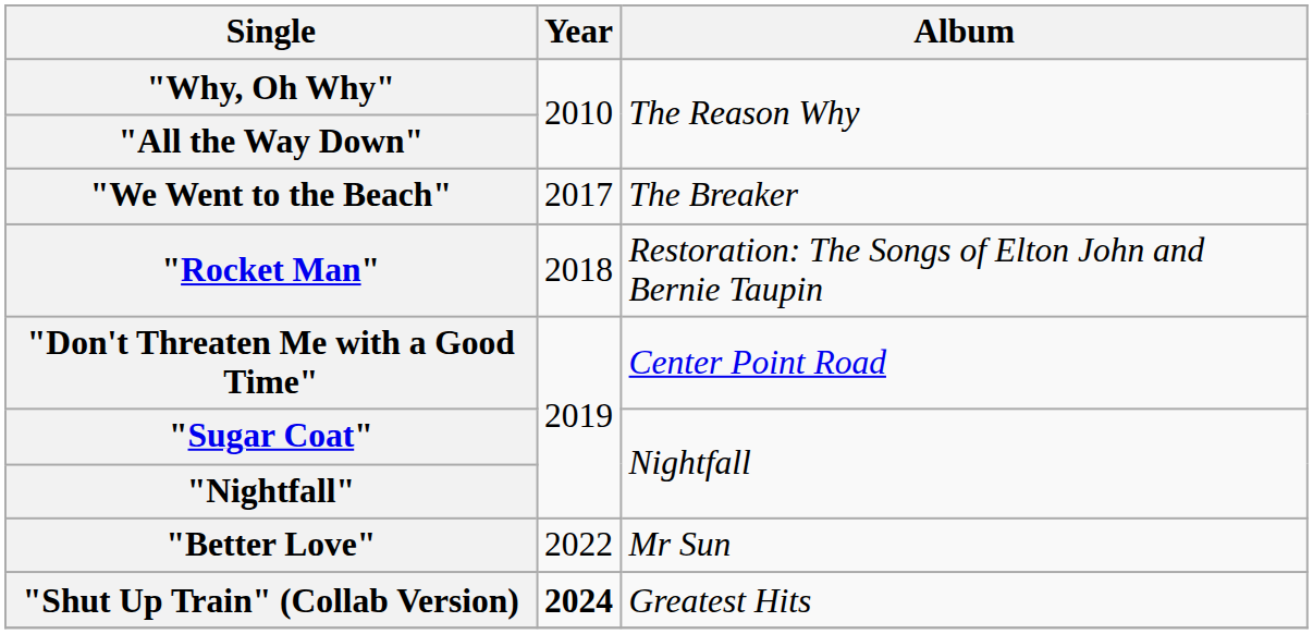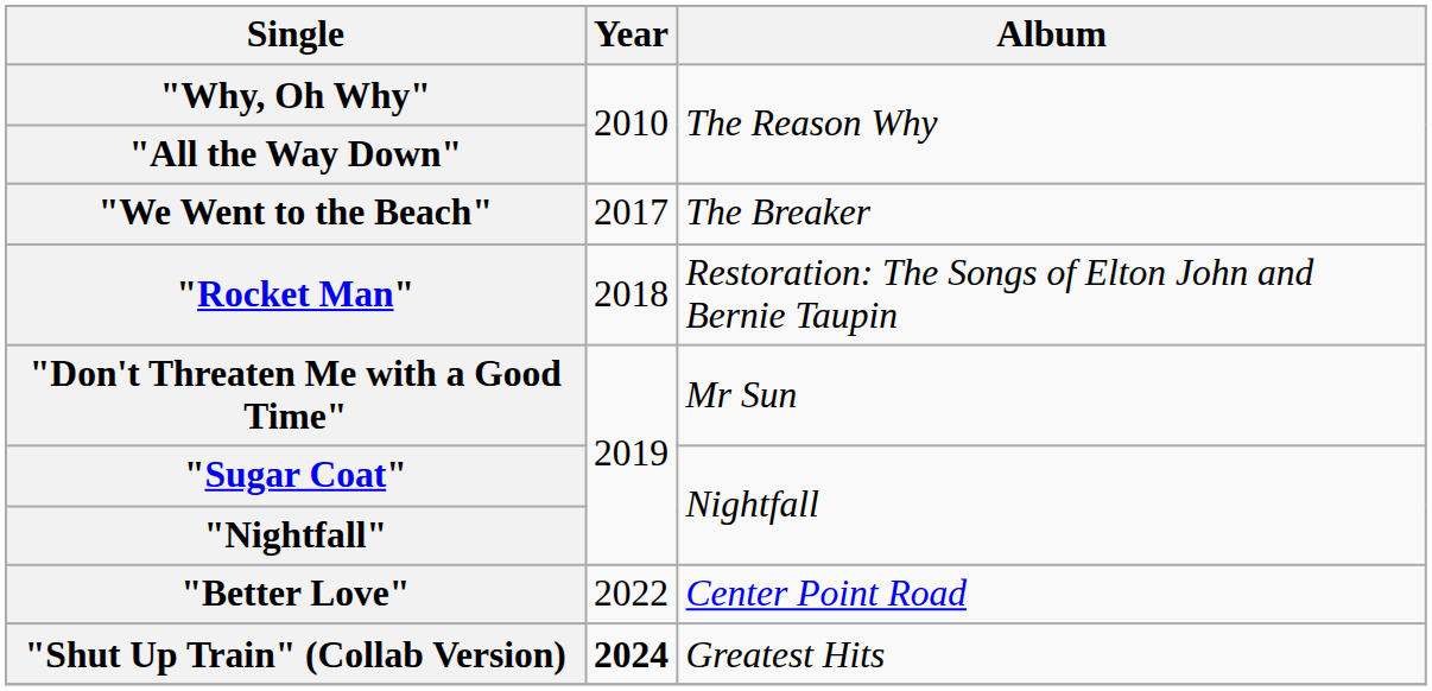"Don't Threaten Me with a Good Time" | Album: Center Point Road -> Mr Sun
"Better Love" | Album: Mr Sun -> Center Point Road
